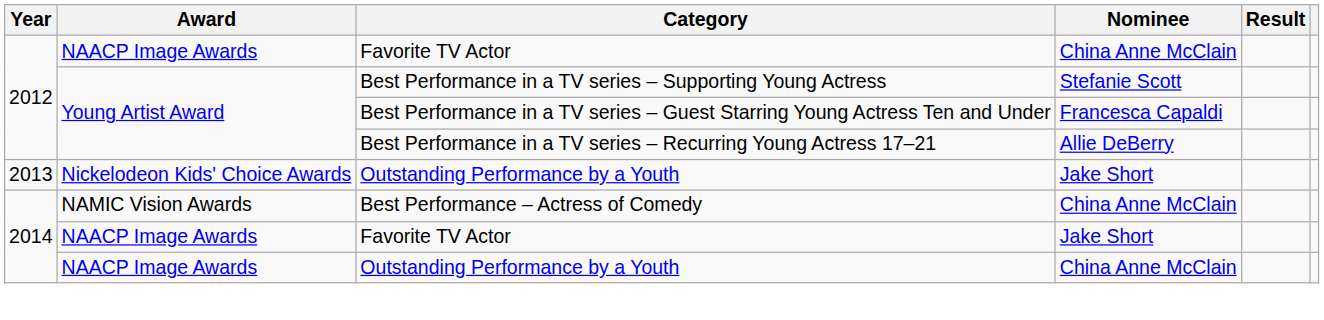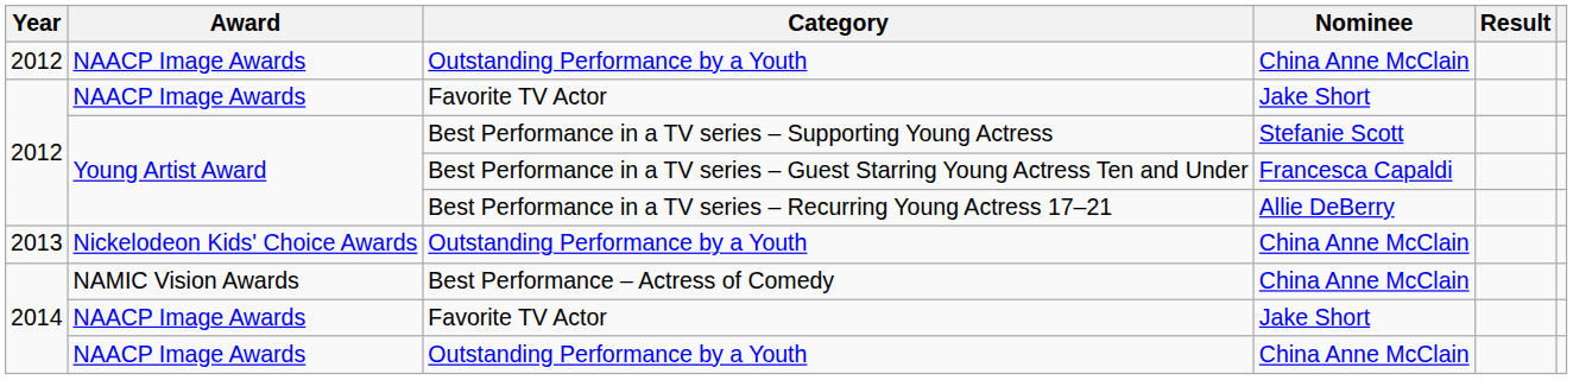+ row: 2012 | NAACP Image Awards | Outstanding Performance by a Youth | China Anne McClain
2012 / Favorite TV Actor | Nominee: China Anne McClain -> Jake Short
2013 / Outstanding Performance by a Youth | Nominee: Jake Short -> China Anne McClain
